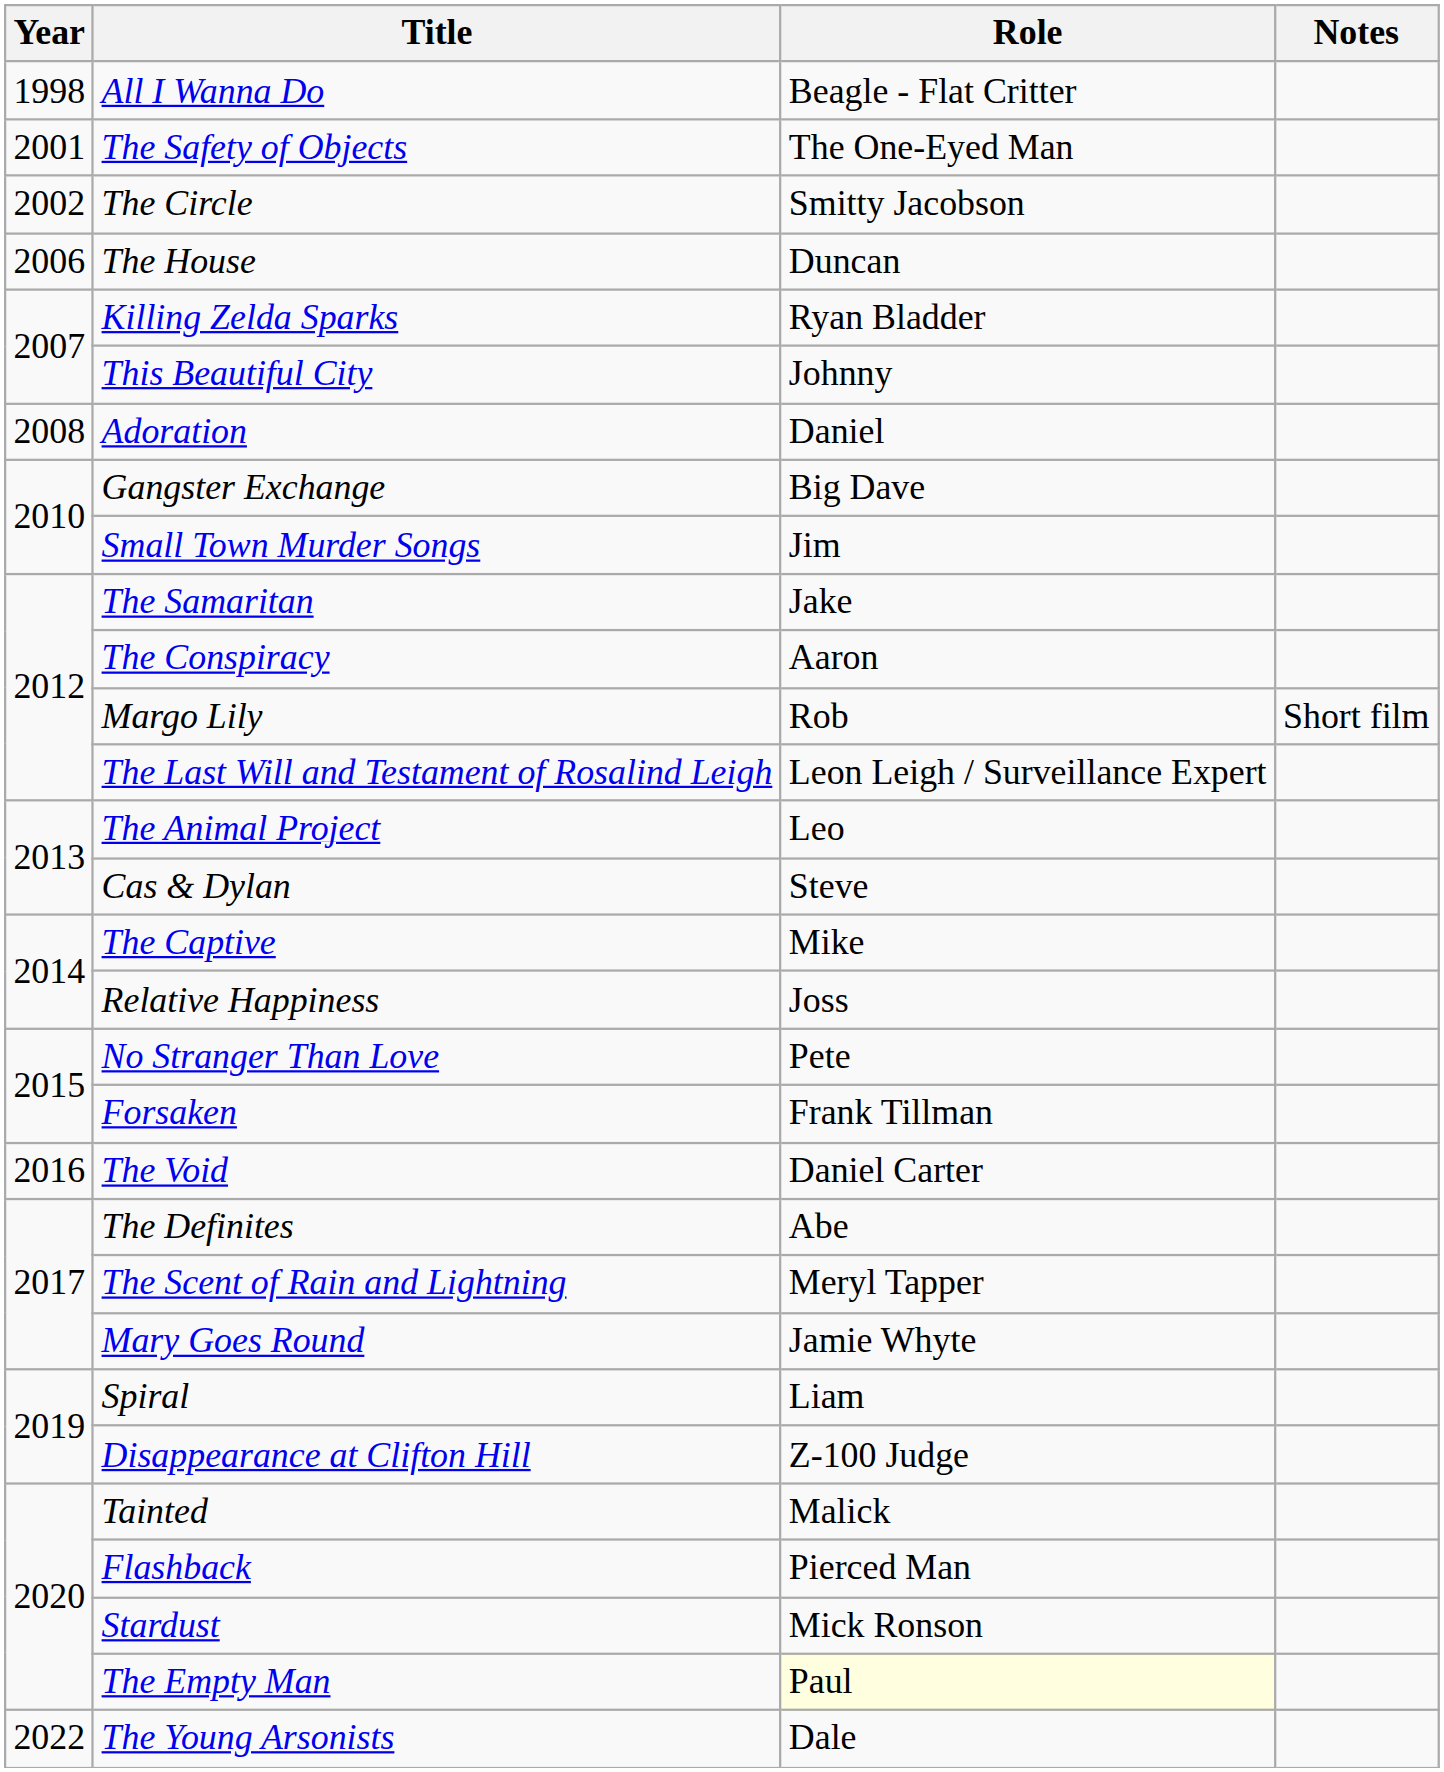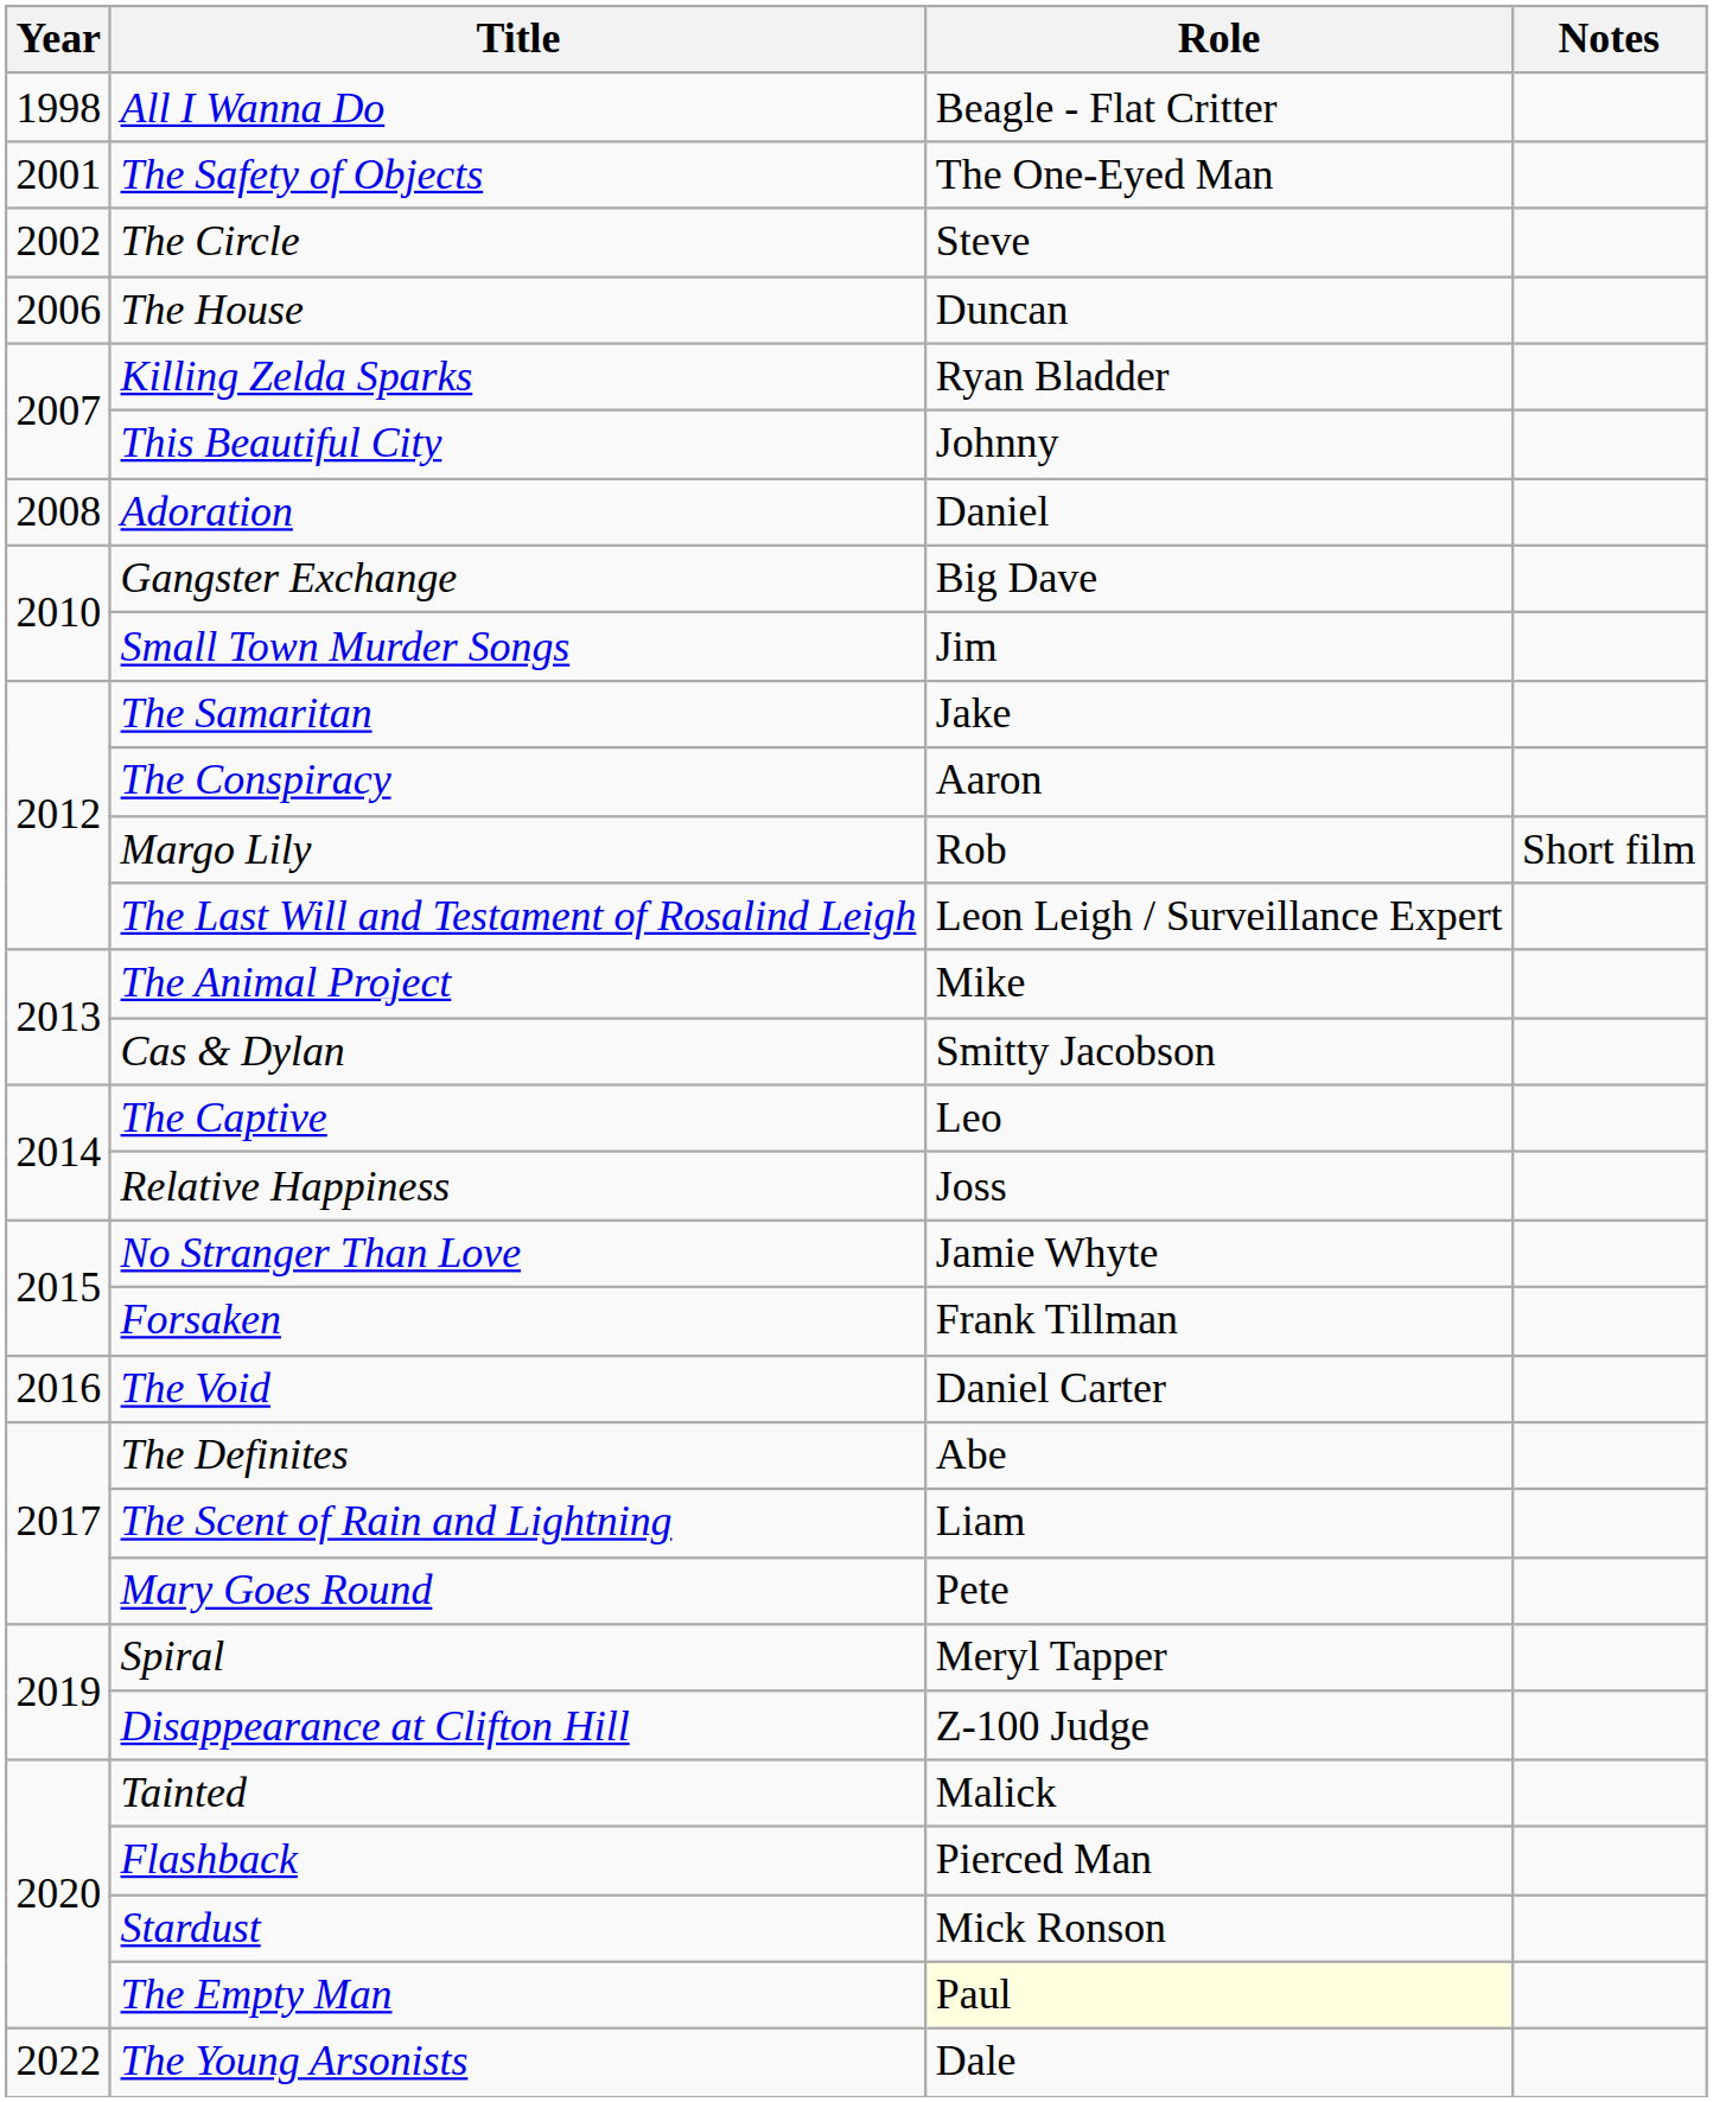The Circle | Role: Smitty Jacobson -> Steve
The Animal Project | Role: Leo -> Mike
Cas & Dylan | Role: Steve -> Smitty Jacobson
The Captive | Role: Mike -> Leo
No Stranger Than Love | Role: Pete -> Jamie Whyte
The Scent of Rain and Lightning | Role: Meryl Tapper -> Liam
Mary Goes Round | Role: Jamie Whyte -> Pete
Spiral | Role: Liam -> Meryl Tapper
